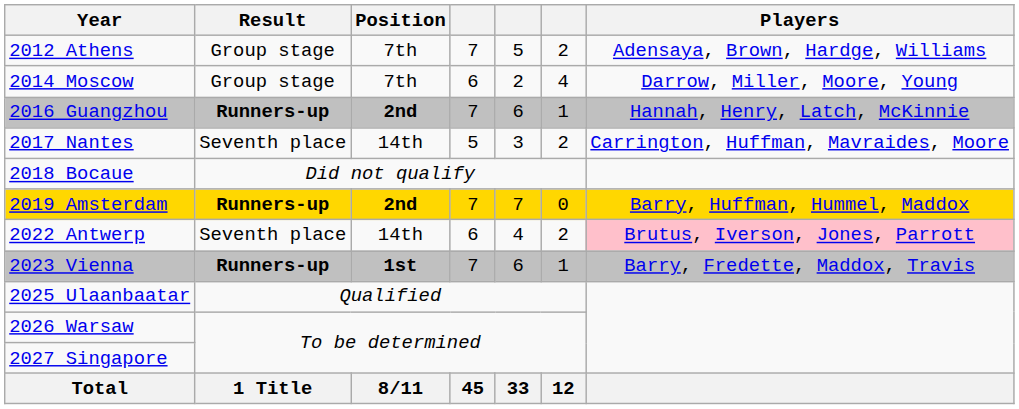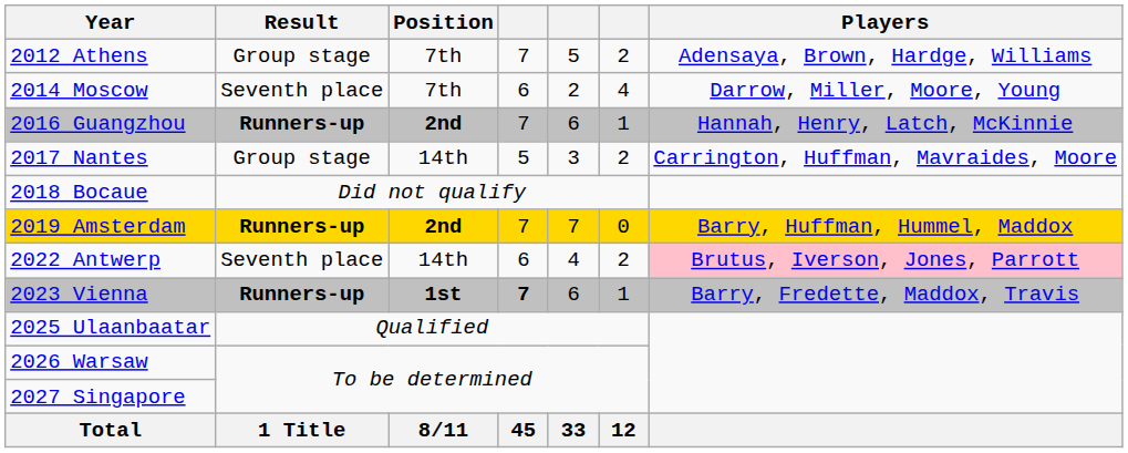2014 Moscow | Result: Group stage -> Seventh place
2017 Nantes | Result: Seventh place -> Group stage
2023 Vienna | column 4: normal -> bold
